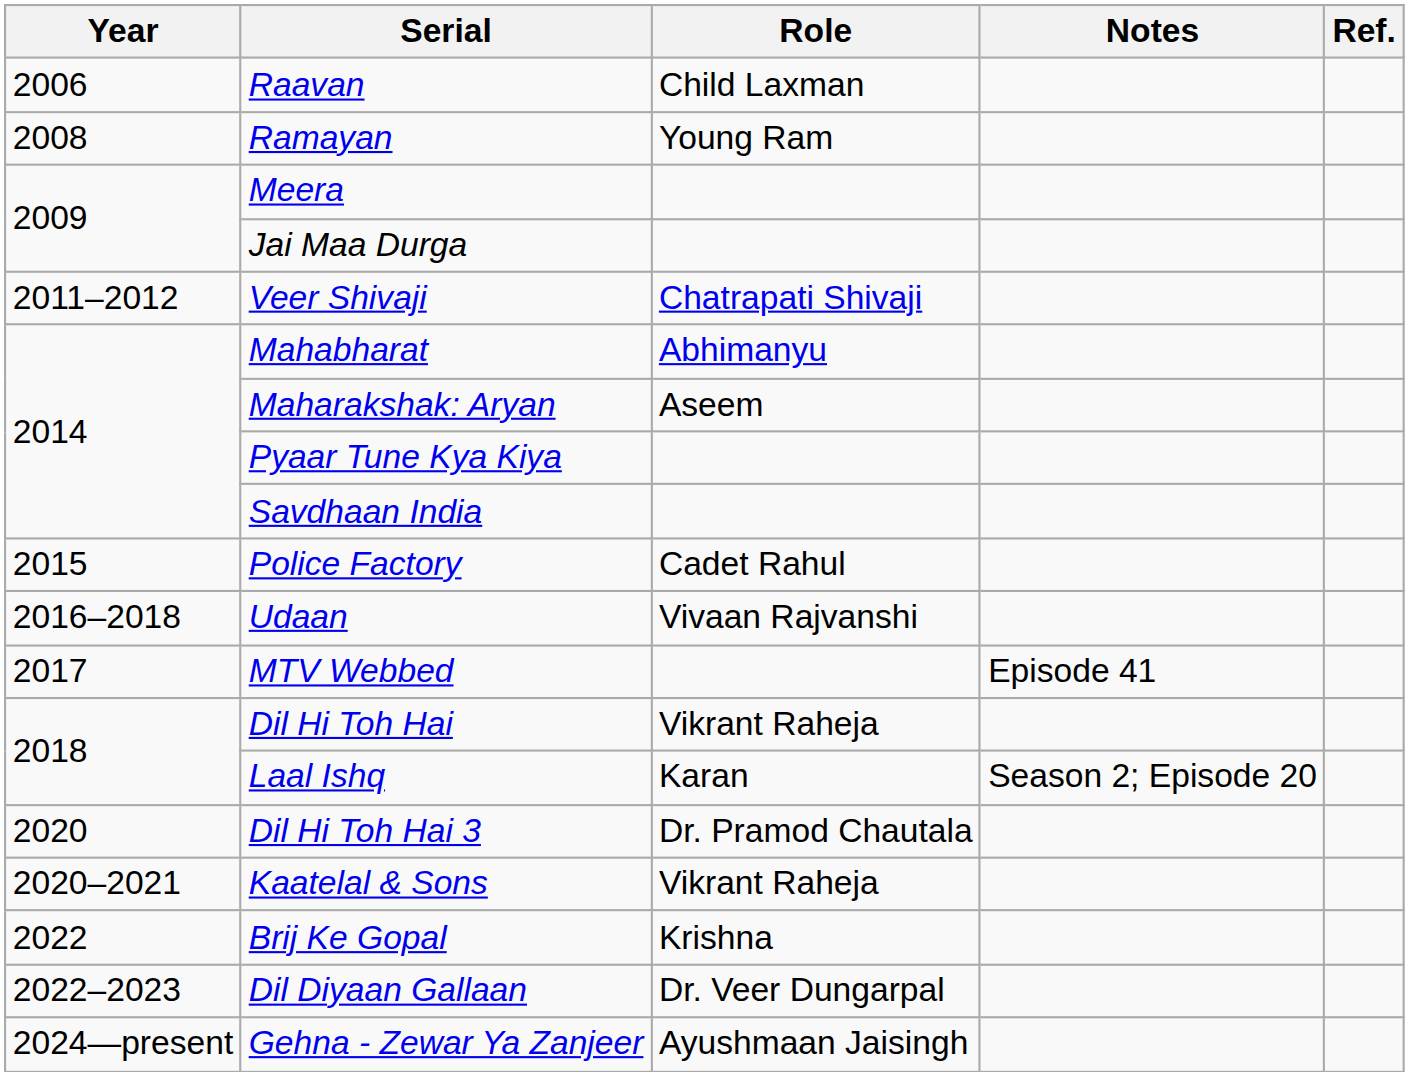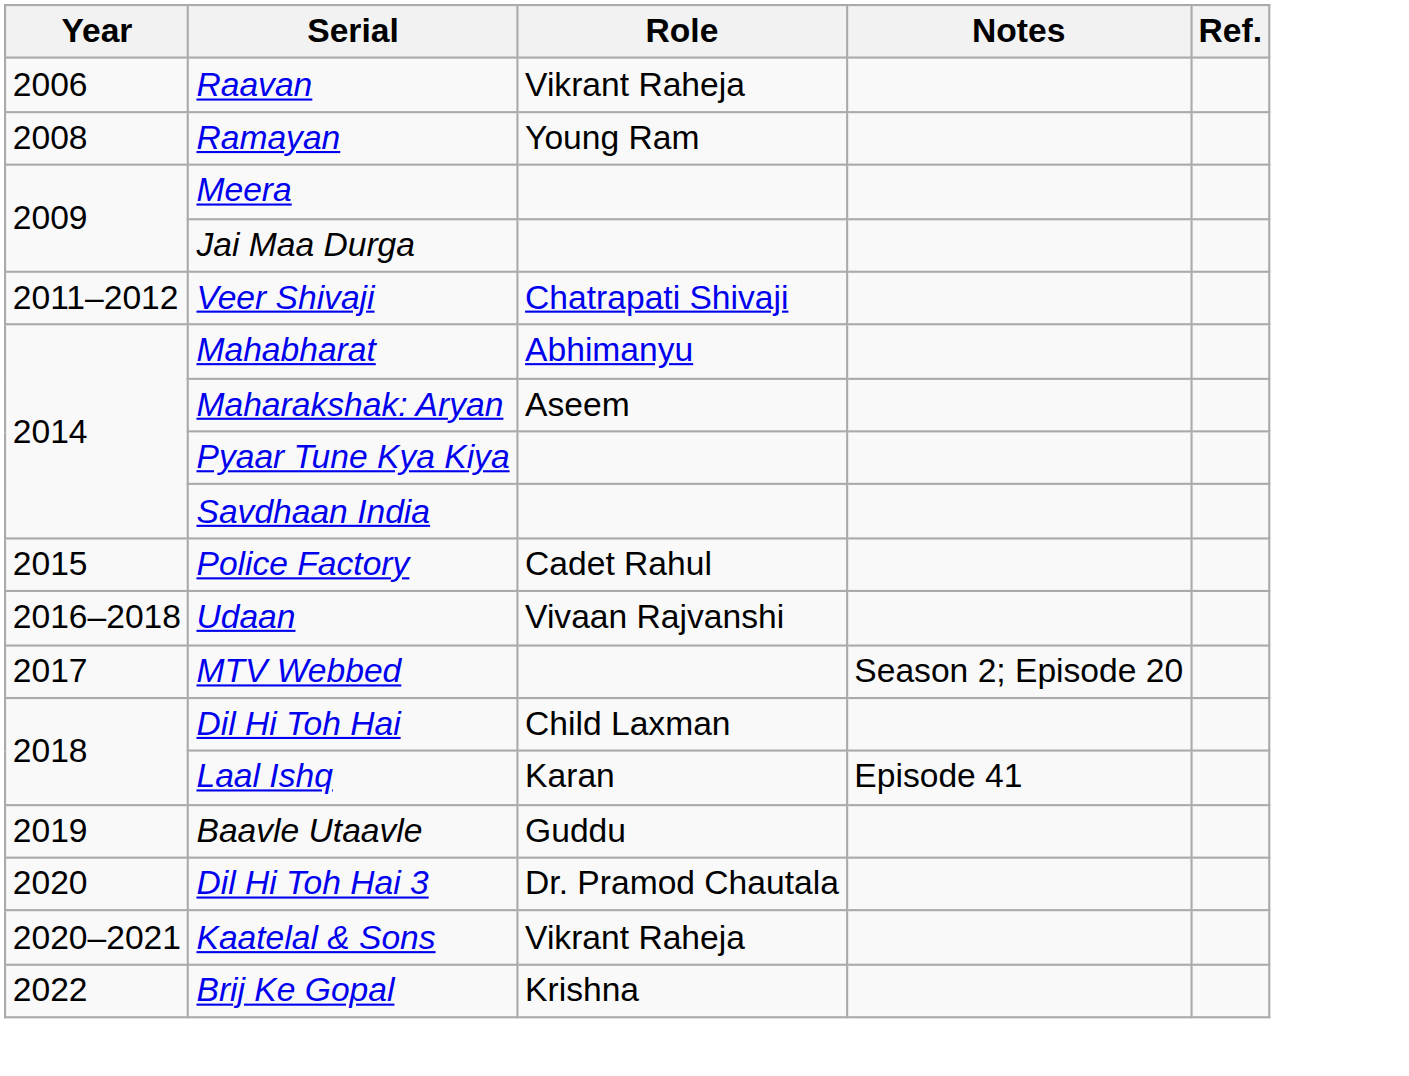Raavan | Role: Child Laxman -> Vikrant Raheja
MTV Webbed | Notes: Episode 41 -> Season 2; Episode 20
Dil Hi Toh Hai | Role: Vikrant Raheja -> Child Laxman
Laal Ishq | Notes: Season 2; Episode 20 -> Episode 41
+ row: 2019 | Baavle Utaavle | Guddu
- row: 2022–2023 | Dil Diyaan Gallaan | Dr. Veer Dungarpal
- row: 2024—present | Gehna - Zewar Ya Zanjeer | Ayushmaan Jaisingh
